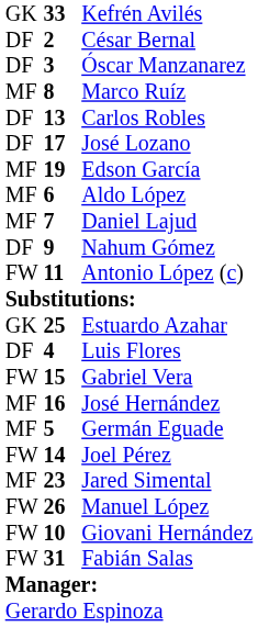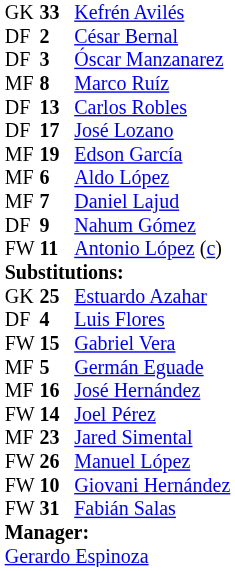rows swapped: José Hernández <-> Germán Eguade
